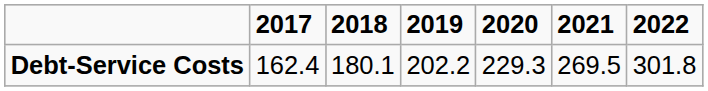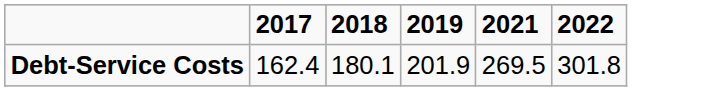- column: 2020 | 229.3
Debt-Service Costs | 2019: 202.2 -> 201.9
